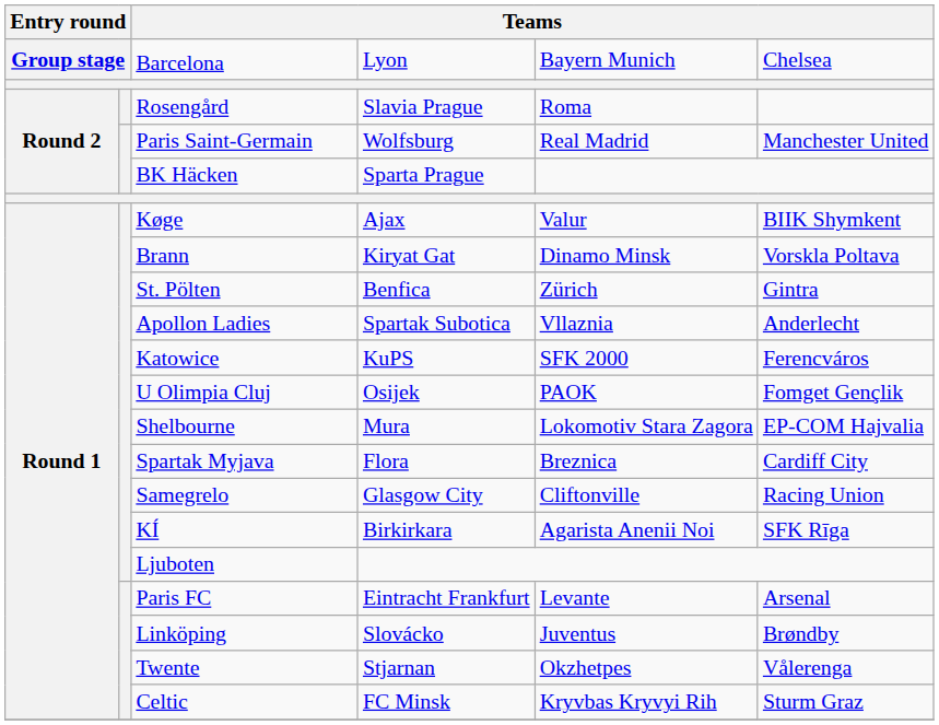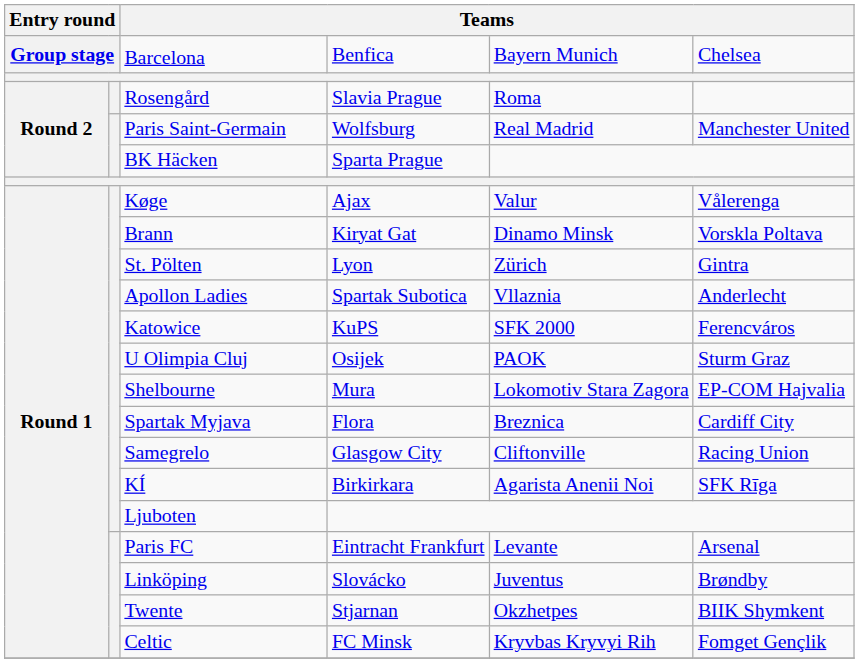Barcelona | column 4: Lyon -> Benfica
Køge | column 6: BIIK Shymkent -> Vålerenga
St. Pölten | column 4: Benfica -> Lyon
U Olimpia Cluj | column 6: Fomget Gençlik -> Sturm Graz
Twente | column 6: Vålerenga -> BIIK Shymkent
Celtic | column 6: Sturm Graz -> Fomget Gençlik
